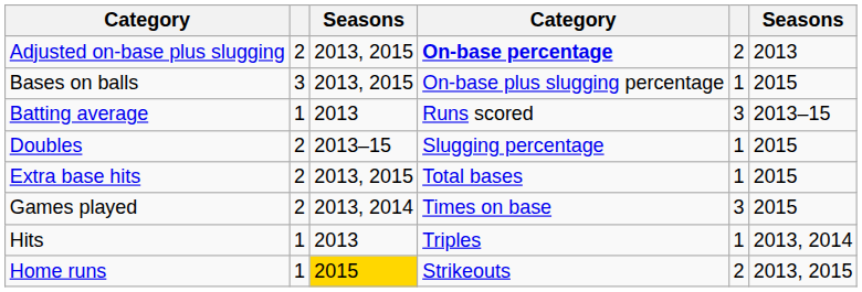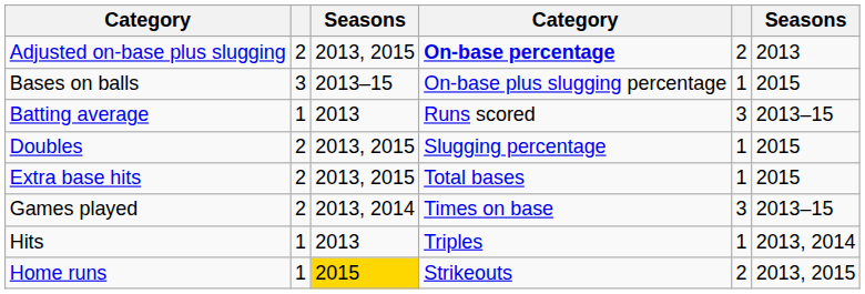Bases on balls | column 3: 2013, 2015 -> 2013–15
Doubles | column 3: 2013–15 -> 2013, 2015
Games played | column 6: 2015 -> 2013–15
